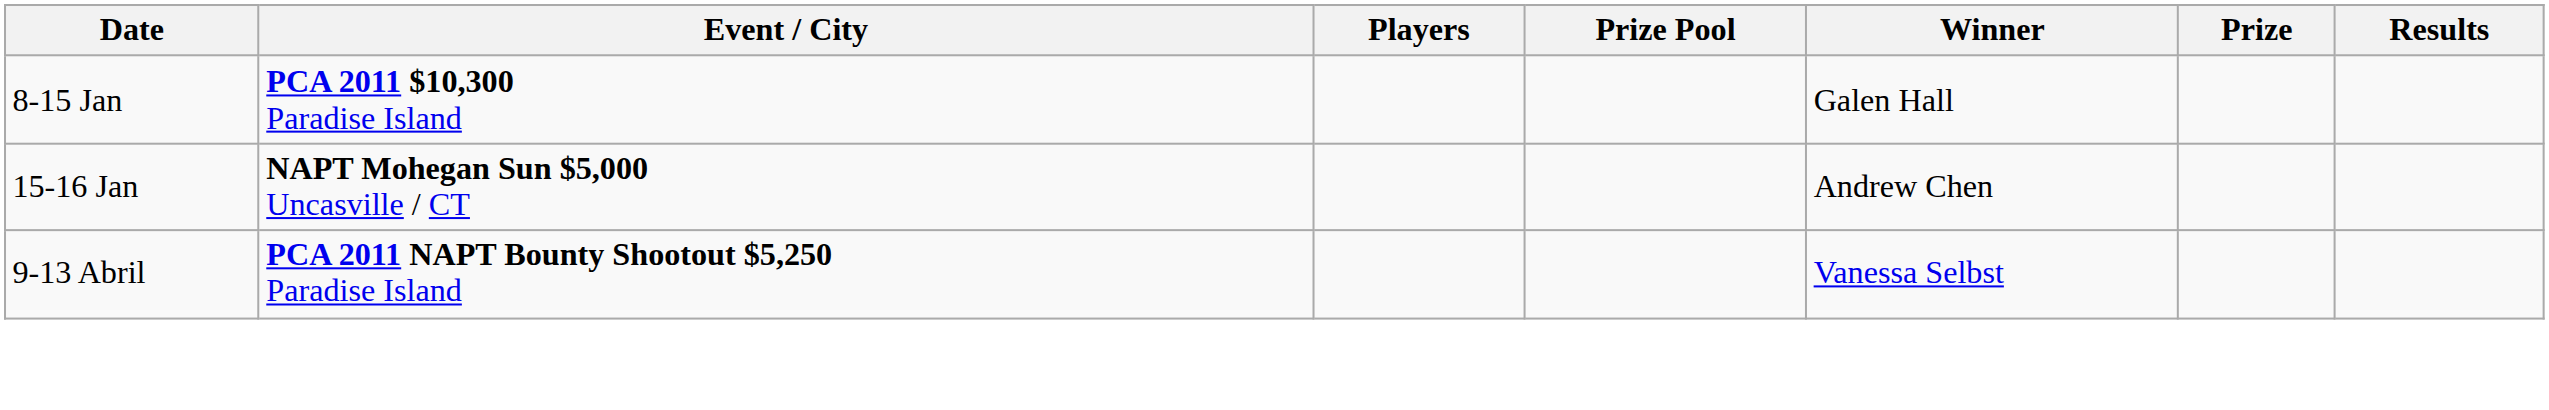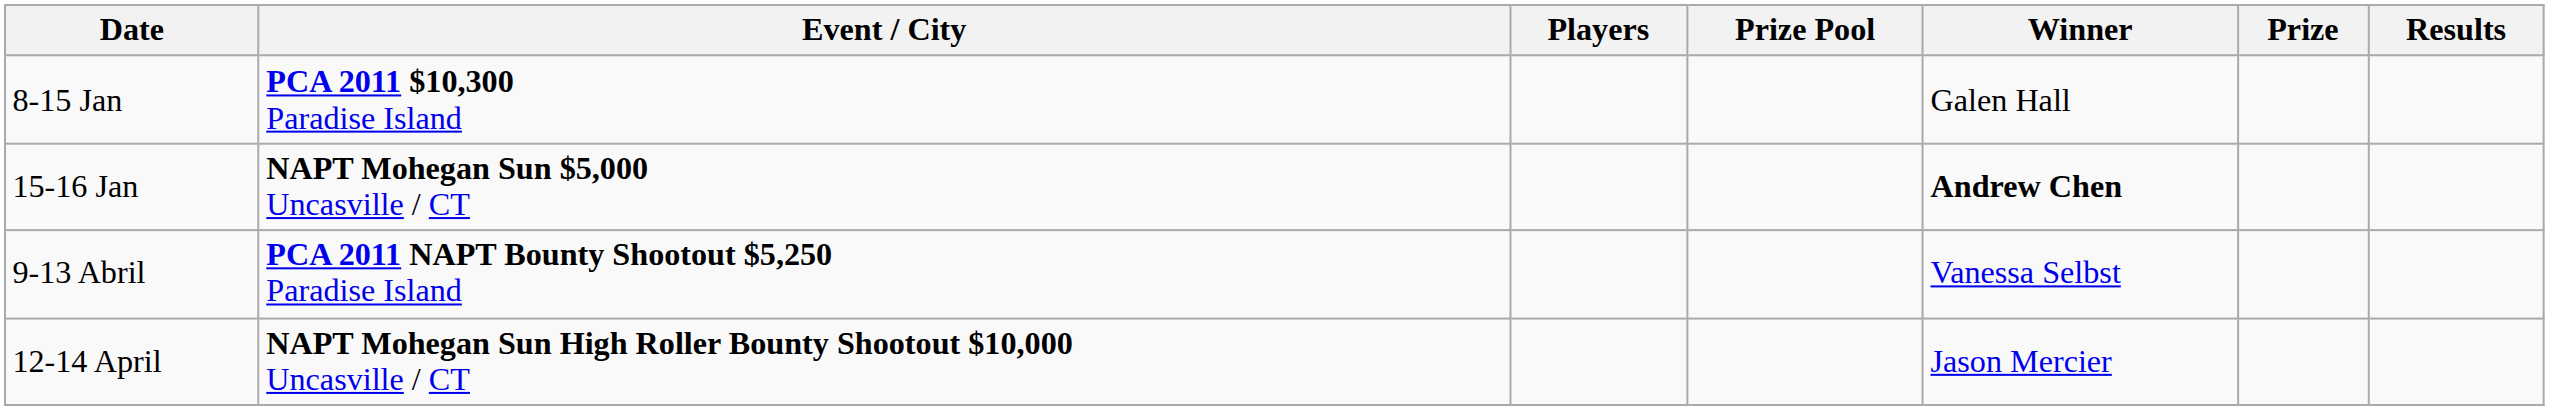15-16 Jan | Winner: normal -> bold
+ row: 12-14 April | NAPT Mohegan Sun High Roller Bounty Shootout $10,000 Uncasville / CT | Jason Mercier
